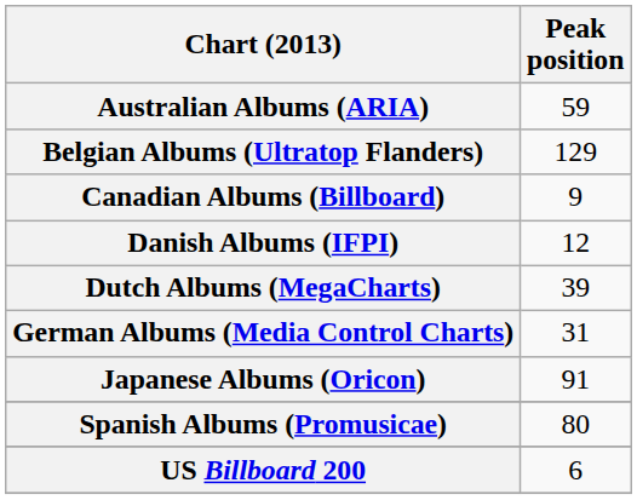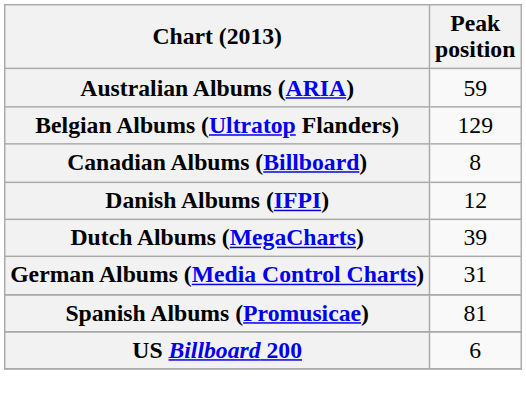Canadian Albums (Billboard) | Peak position: 9 -> 8
- row: Japanese Albums (Oricon) | 91
Spanish Albums (Promusicae) | Peak position: 80 -> 81
